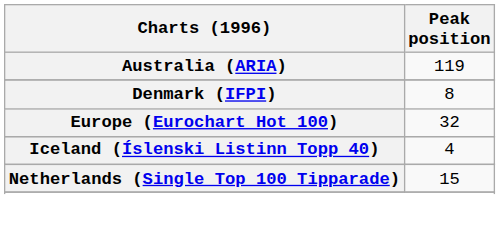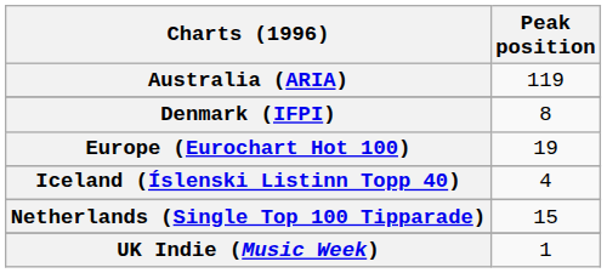Europe (Eurochart Hot 100) | Peak position: 32 -> 19
+ row: UK Indie (Music Week) | 1
